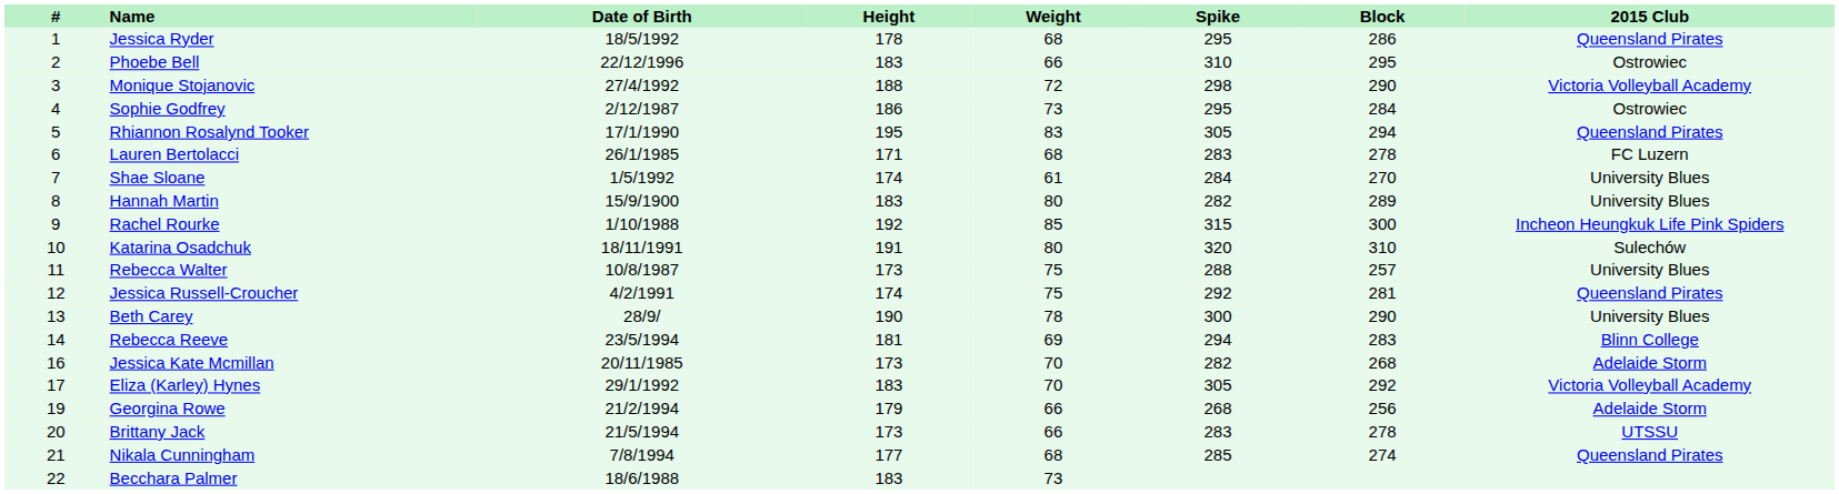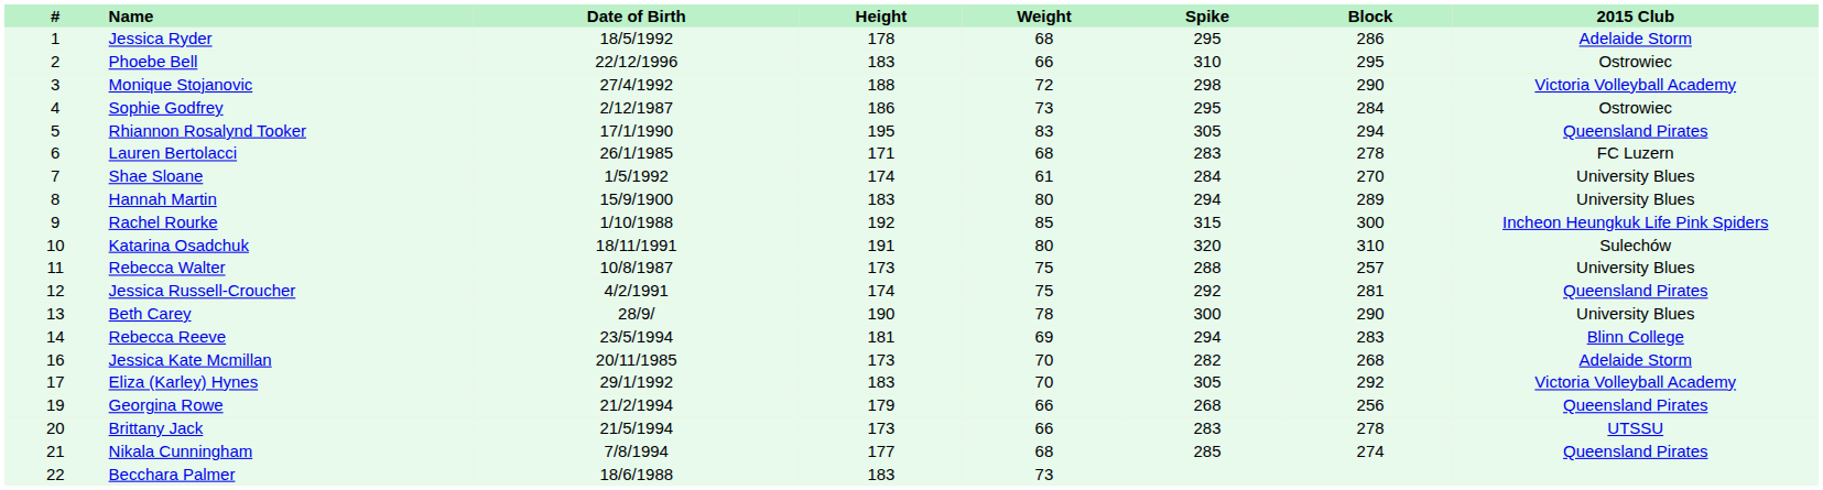Jessica Ryder | 2015 Club: Queensland Pirates -> Adelaide Storm
Hannah Martin | Spike: 282 -> 294
Georgina Rowe | 2015 Club: Adelaide Storm -> Queensland Pirates
